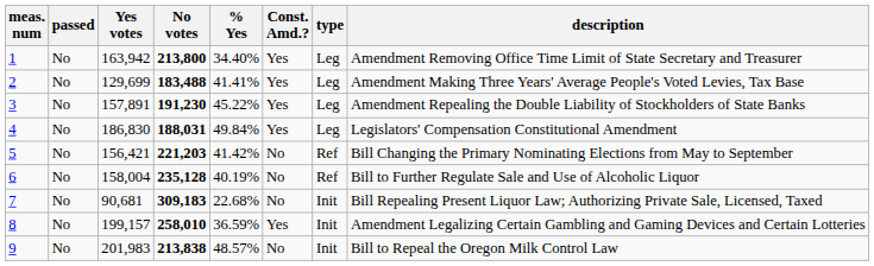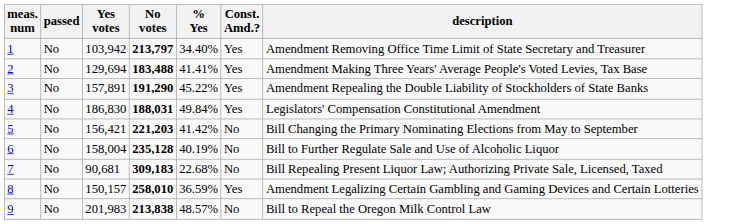- column: type | Leg | Leg | Leg | Leg | Ref | Ref | Init | Init | Init
1 | Yes votes: 163,942 -> 103,942
1 | No votes: 213,800 -> 213,797
2 | Yes votes: 129,699 -> 129,694
3 | No votes: 191,230 -> 191,290
8 | Yes votes: 199,157 -> 150,157
